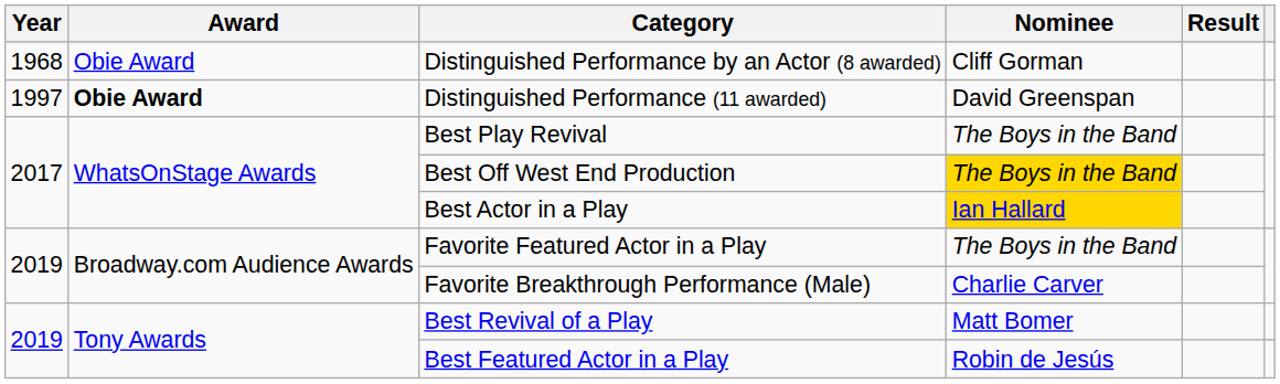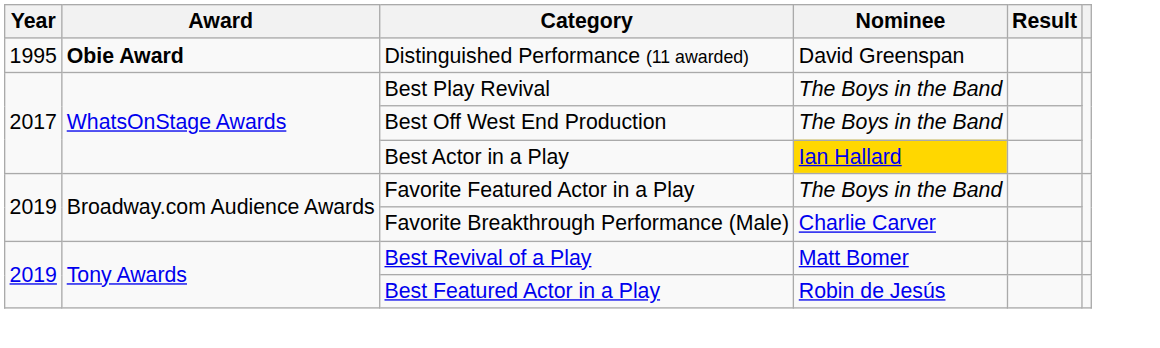- row: 1968 | Obie Award | Distinguished Performance by an Actor (8 awarded) | Cliff Gorman
Distinguished Performance (11 awarded) | Year: 1997 -> 1995
Best Off West End Production | Nominee: gold background -> no background
